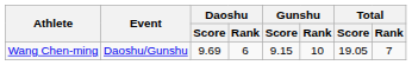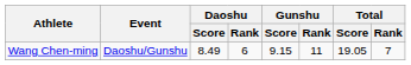Wang Chen-ming | Daoshu / Score: 9.69 -> 8.49
Wang Chen-ming | Gunshu / Rank: 10 -> 11
